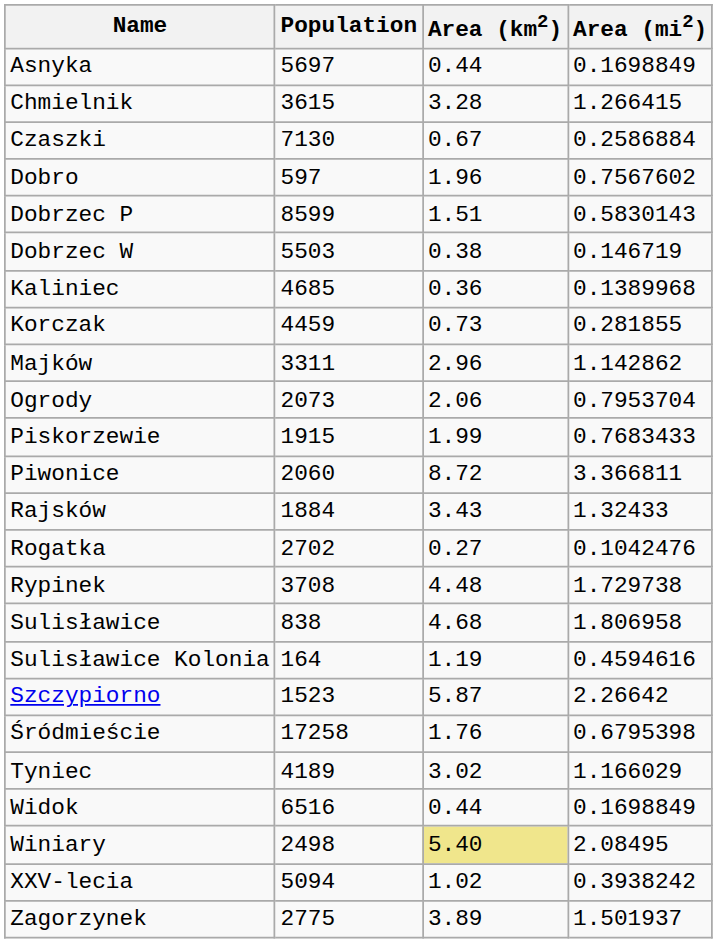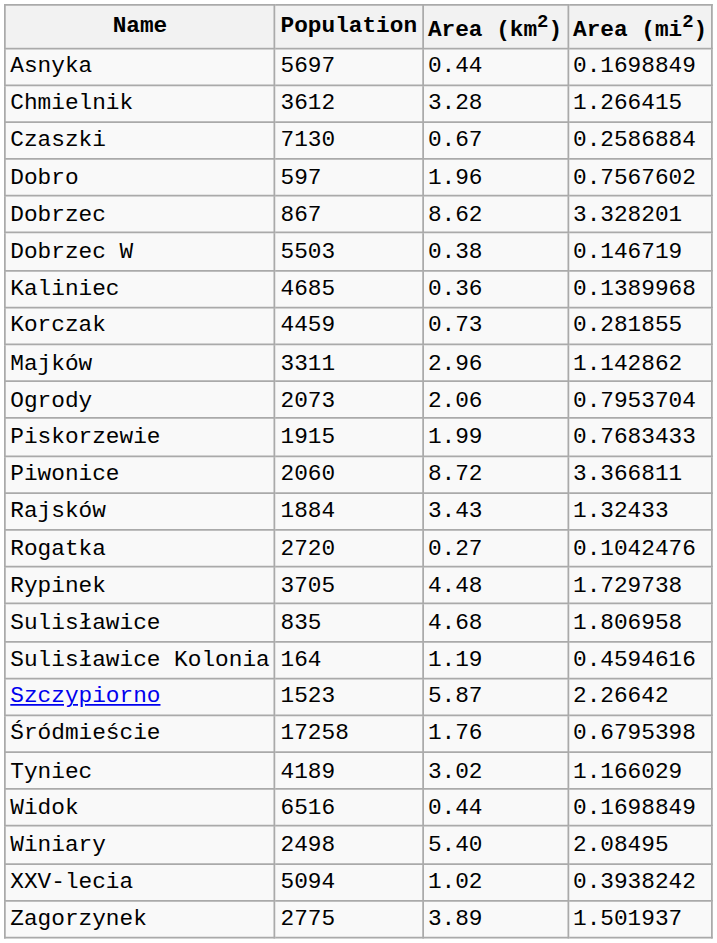Chmielnik | Population: 3615 -> 3612
+ row: Dobrzec | 867 | 8.62 | 3.328201
- row: Dobrzec P | 8599 | 1.51 | 0.5830143
Rogatka | Population: 2702 -> 2720
Rypinek | Population: 3708 -> 3705
Sulisławice | Population: 838 -> 835
Winiary | Area (km2): khaki background -> no background
